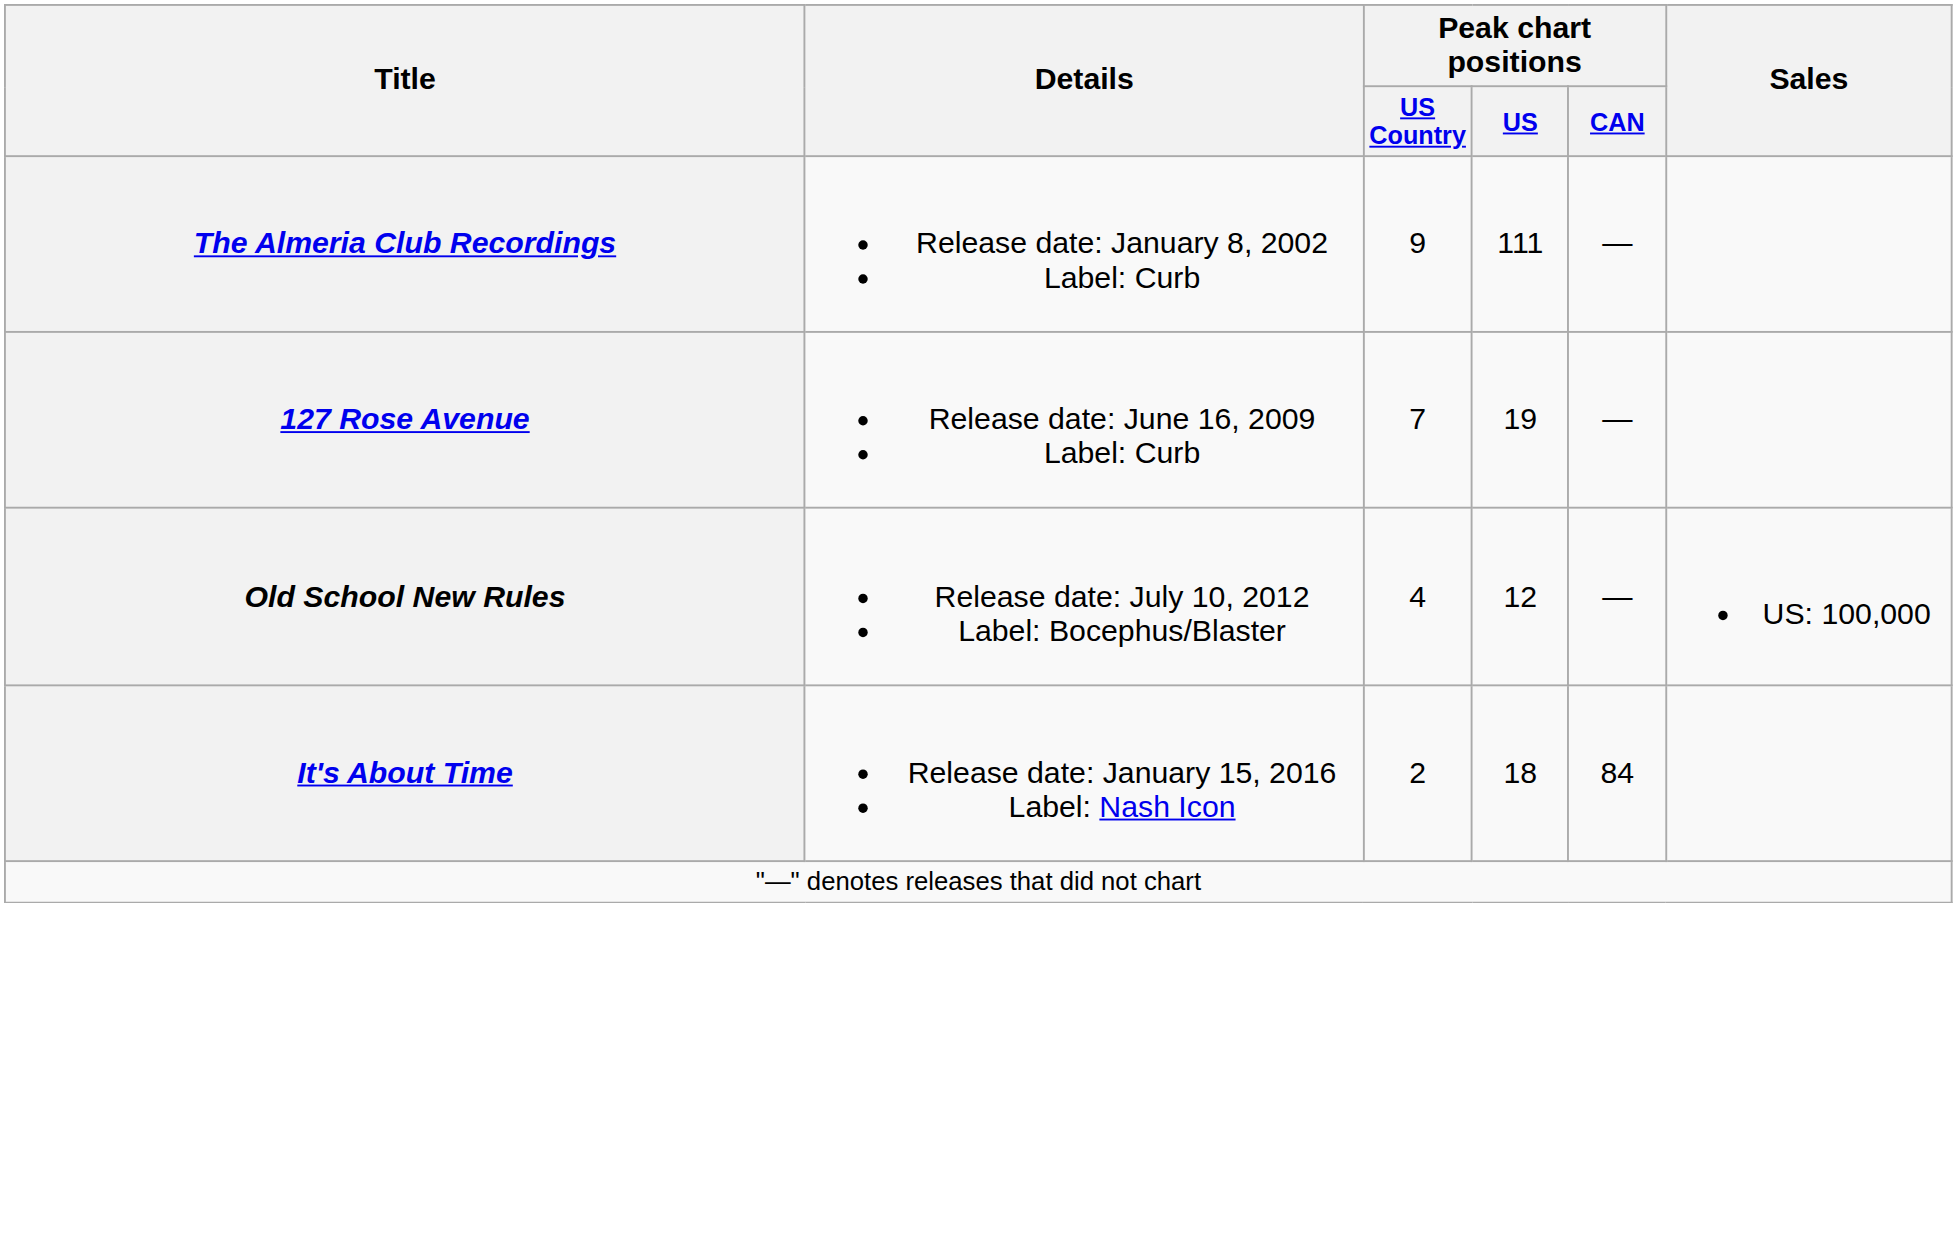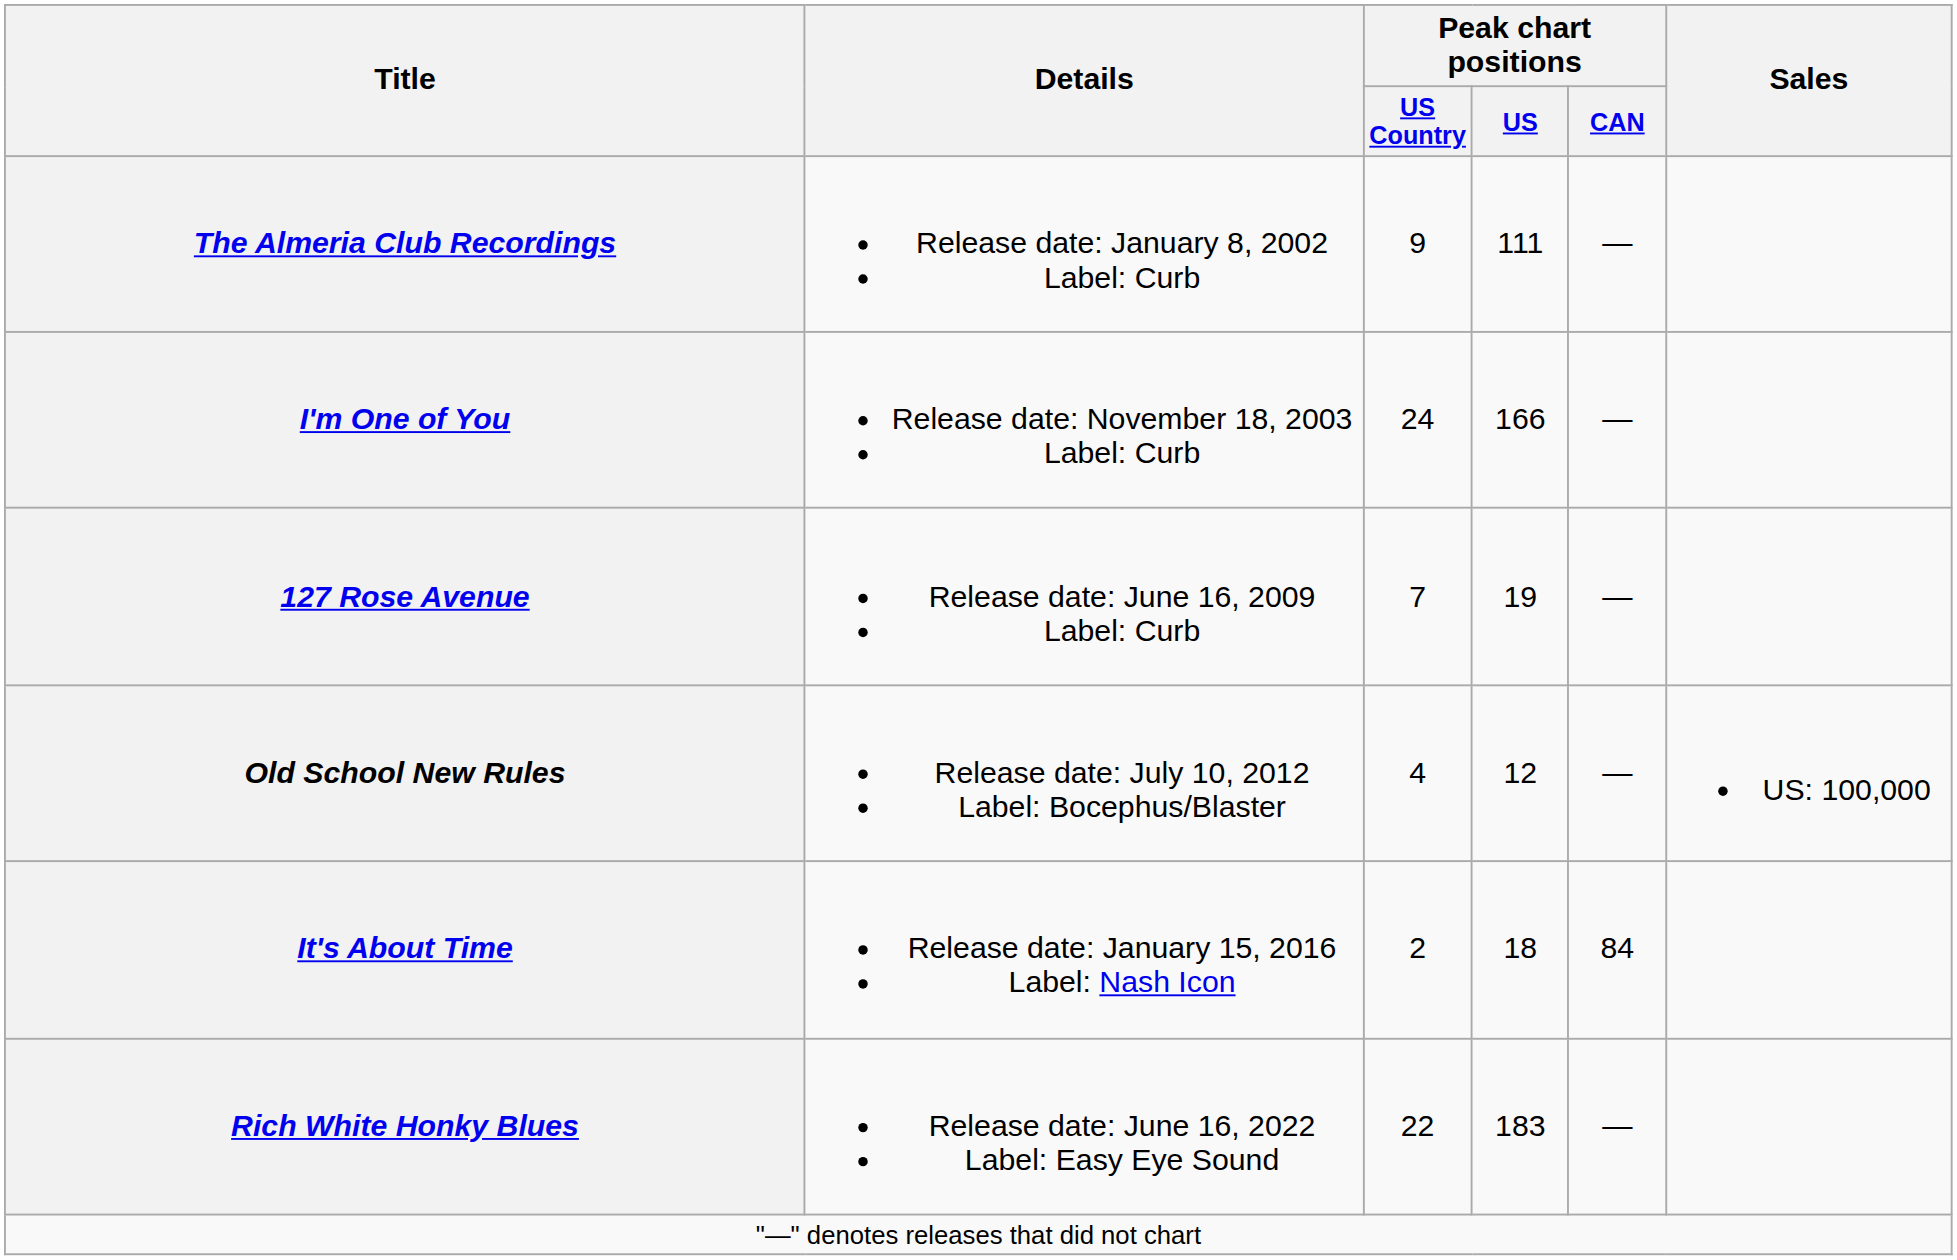+ row: I'm One of You | Release date: November 18, 2003 Label: Curb | 24 | 166 | —
+ row: Rich White Honky Blues | Release date: June 16, 2022 Label: Easy Eye Sound | 22 | 183 | —
